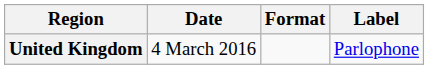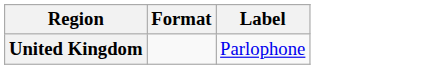- column: Date | 4 March 2016
